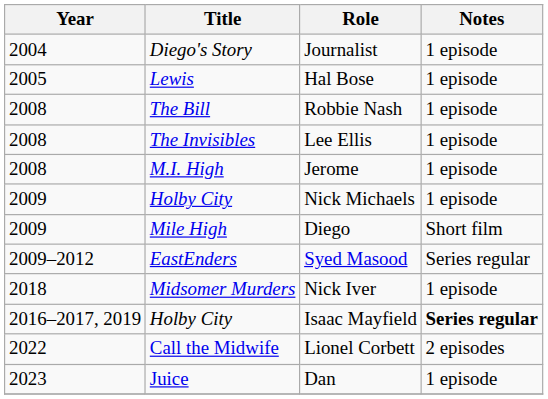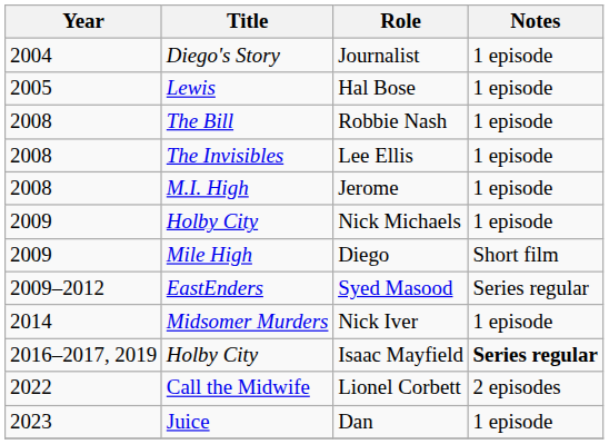Nick Iver | Year: 2018 -> 2014
